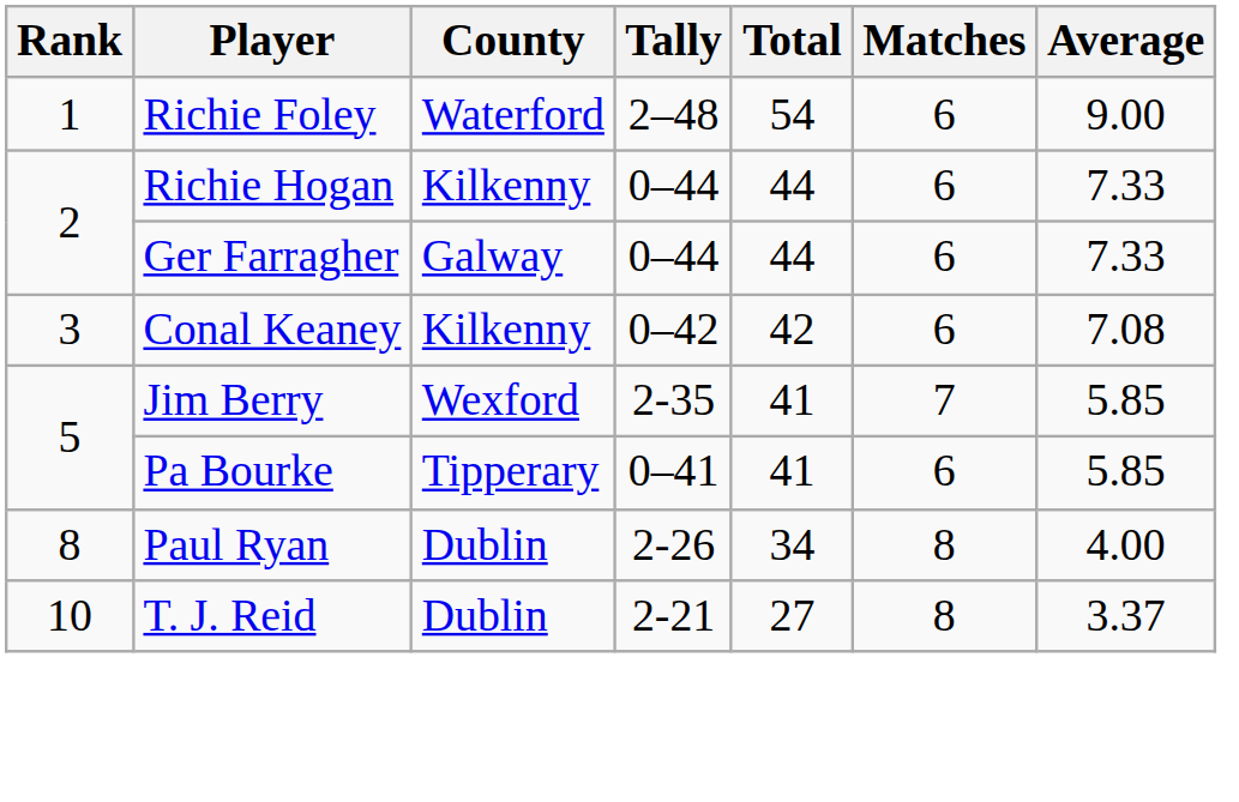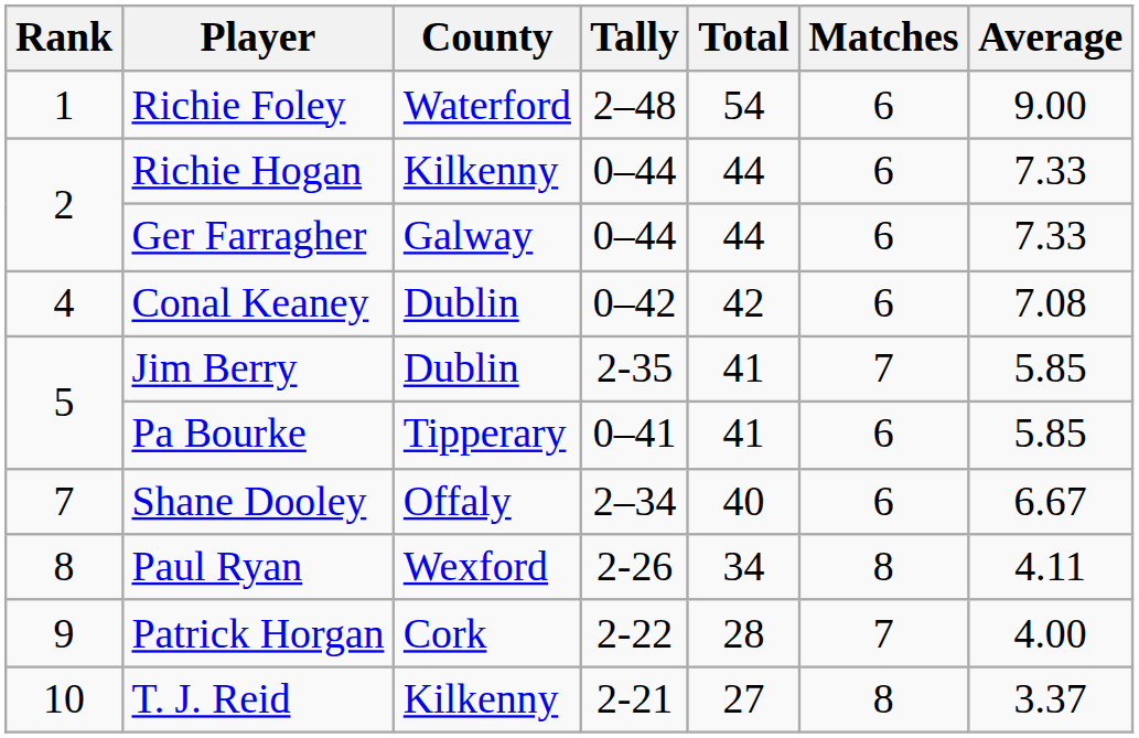Conal Keaney | Rank: 3 -> 4
Conal Keaney | County: Kilkenny -> Dublin
Jim Berry | County: Wexford -> Dublin
+ row: 7 | Shane Dooley | Offaly | 2–34 | 40 | 6 | 6.67
Paul Ryan | County: Dublin -> Wexford
Paul Ryan | Average: 4.00 -> 4.11
+ row: 9 | Patrick Horgan | Cork | 2-22 | 28 | 7 | 4.00
T. J. Reid | County: Dublin -> Kilkenny
